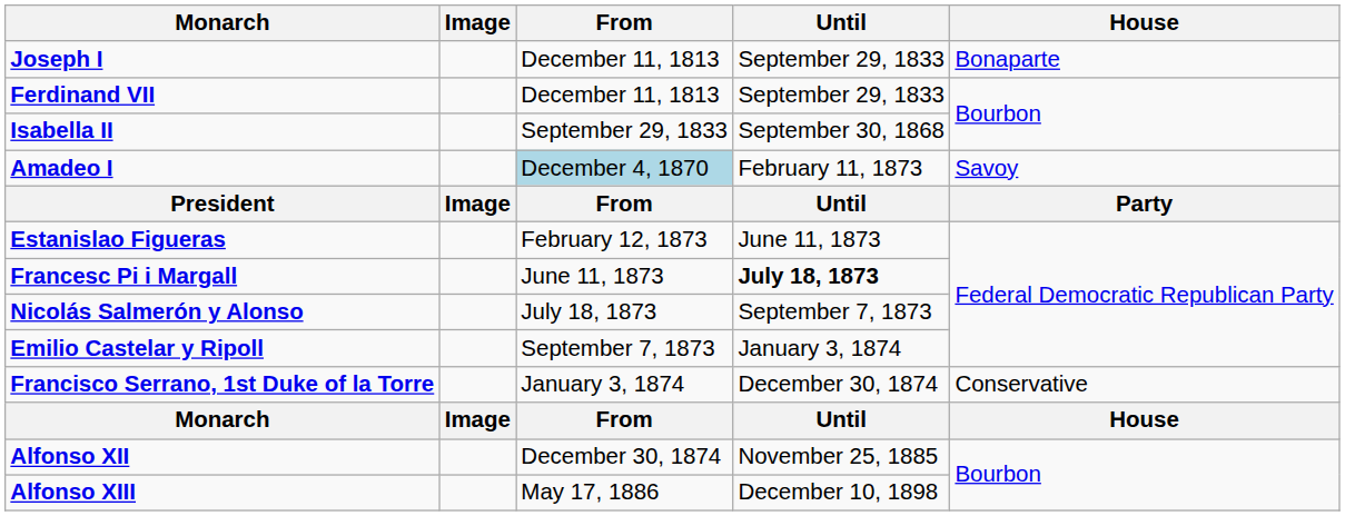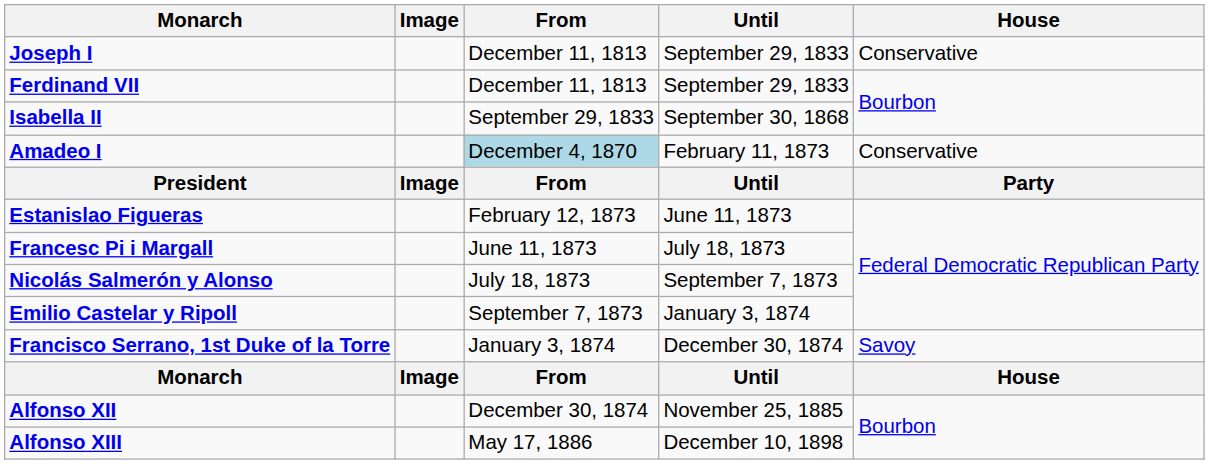Joseph I | House: Bonaparte -> Conservative
Amadeo I | House: Savoy -> Conservative
Francesc Pi i Margall | Until: bold -> normal
Francisco Serrano, 1st Duke of la Torre | House: Conservative -> Savoy
